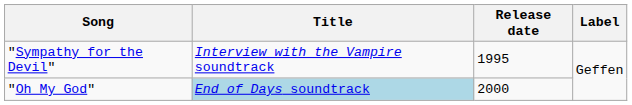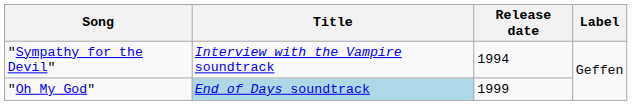"Sympathy for the Devil" | Release date: 1995 -> 1994
"Oh My God" | Release date: 2000 -> 1999
